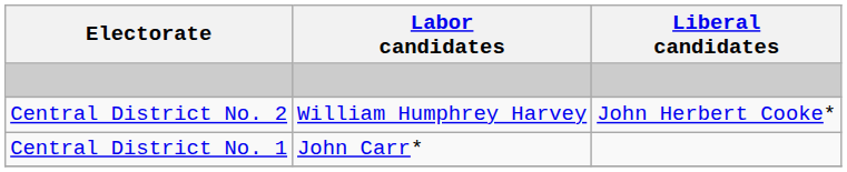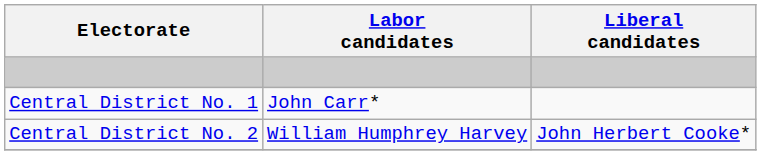rows swapped: Central District No. 1 <-> Central District No. 2
